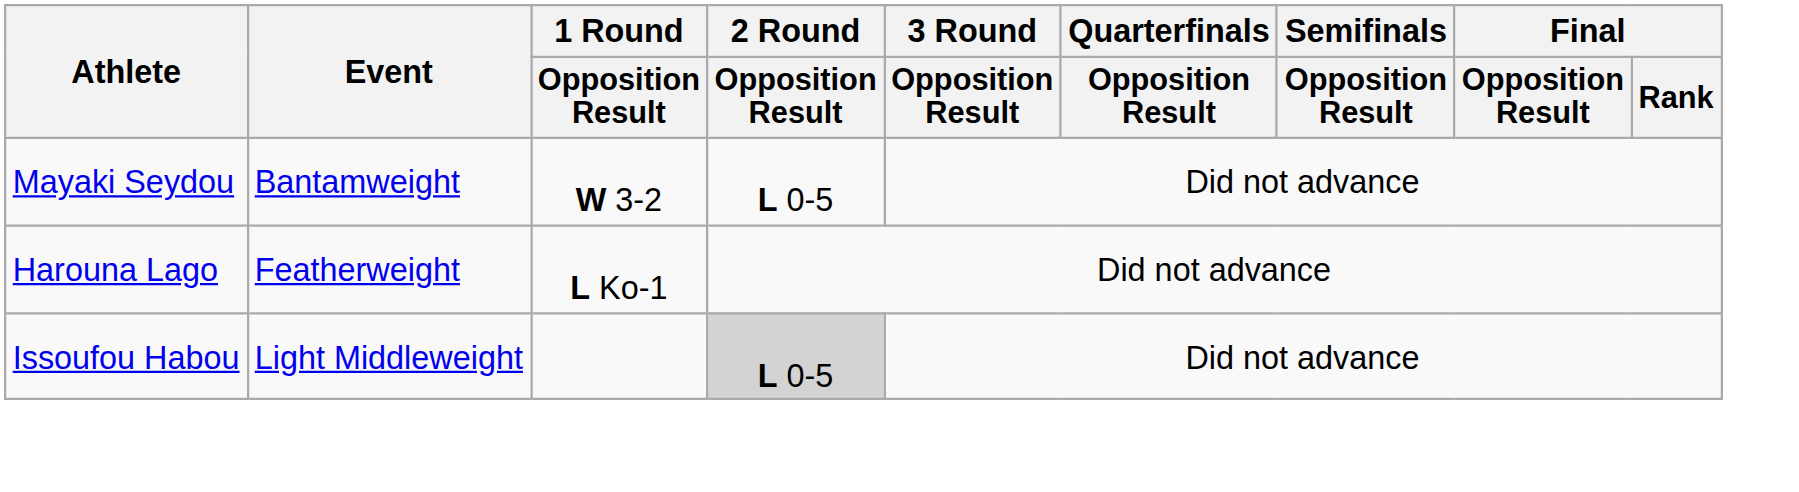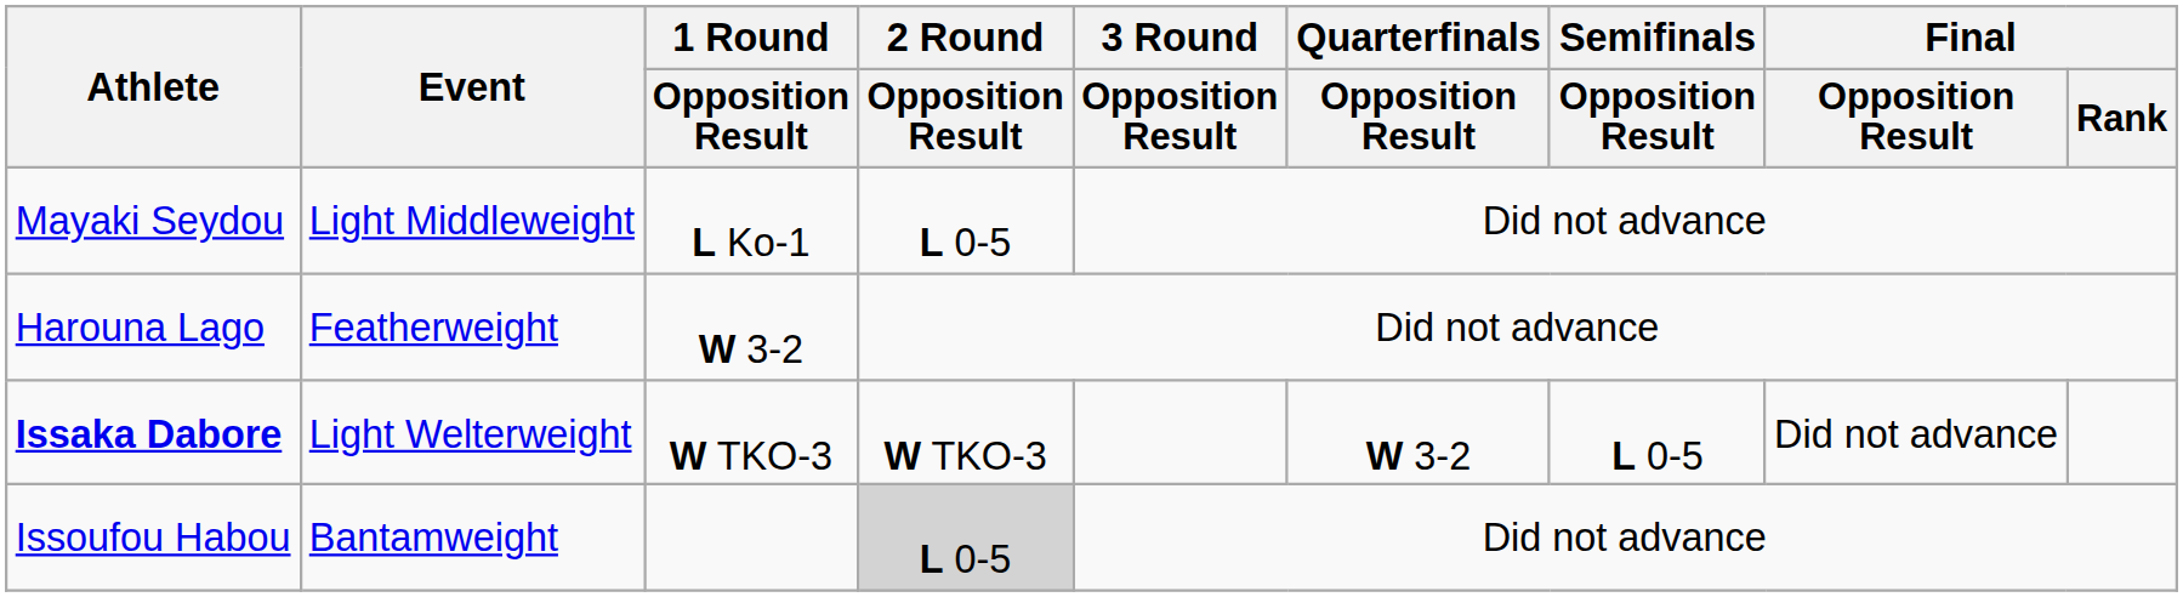Mayaki Seydou | Event: Bantamweight -> Light Middleweight
Mayaki Seydou | 1 Round / Opposition Result: W 3-2 -> L Ko-1
Harouna Lago | 1 Round / Opposition Result: L Ko-1 -> W 3-2
+ row: Issaka Dabore | Light Welterweight | W TKO-3 | W TKO-3 | W 3-2 | L 0-5 | Did not advance
Issoufou Habou | Event: Light Middleweight -> Bantamweight
